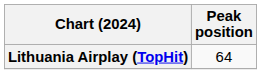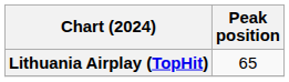Lithuania Airplay (TopHit) | Peak position: 64 -> 65
